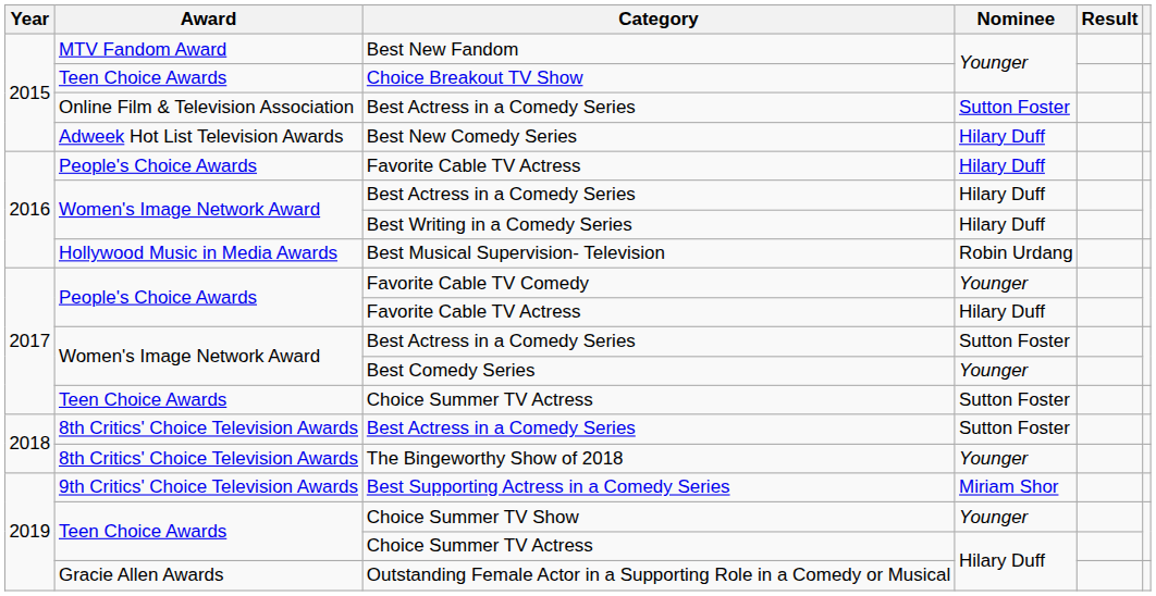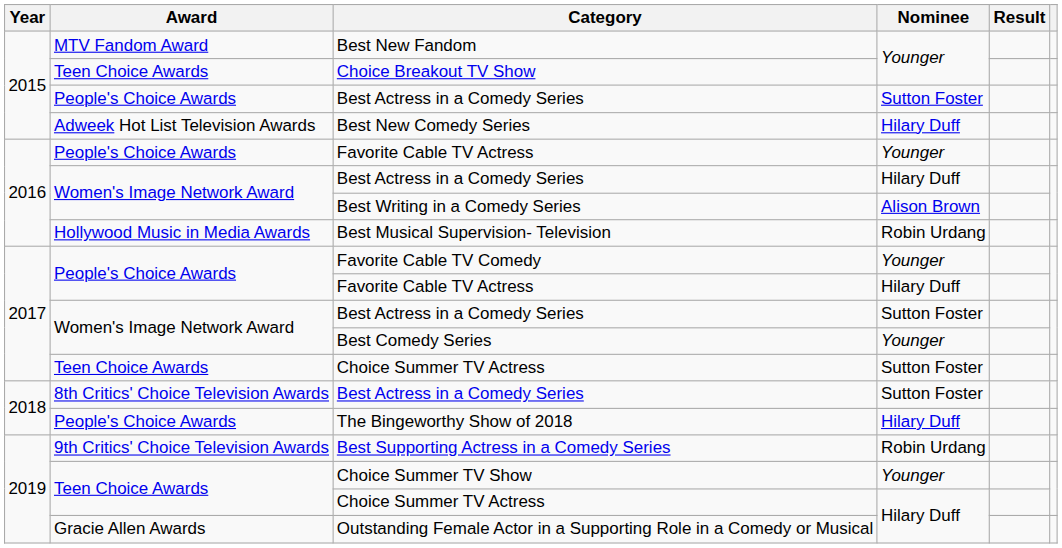2015 / Best Actress in a Comedy Series | Award: Online Film & Television Association -> People's Choice Awards
2016 / Favorite Cable TV Actress | Nominee: Hilary Duff -> Younger
Best Writing in a Comedy Series | Nominee: Hilary Duff -> Alison Brown
The Bingeworthy Show of 2018 | Award: 8th Critics' Choice Television Awards -> People's Choice Awards
The Bingeworthy Show of 2018 | Nominee: Younger -> Hilary Duff
Best Supporting Actress in a Comedy Series | Nominee: Miriam Shor -> Robin Urdang
